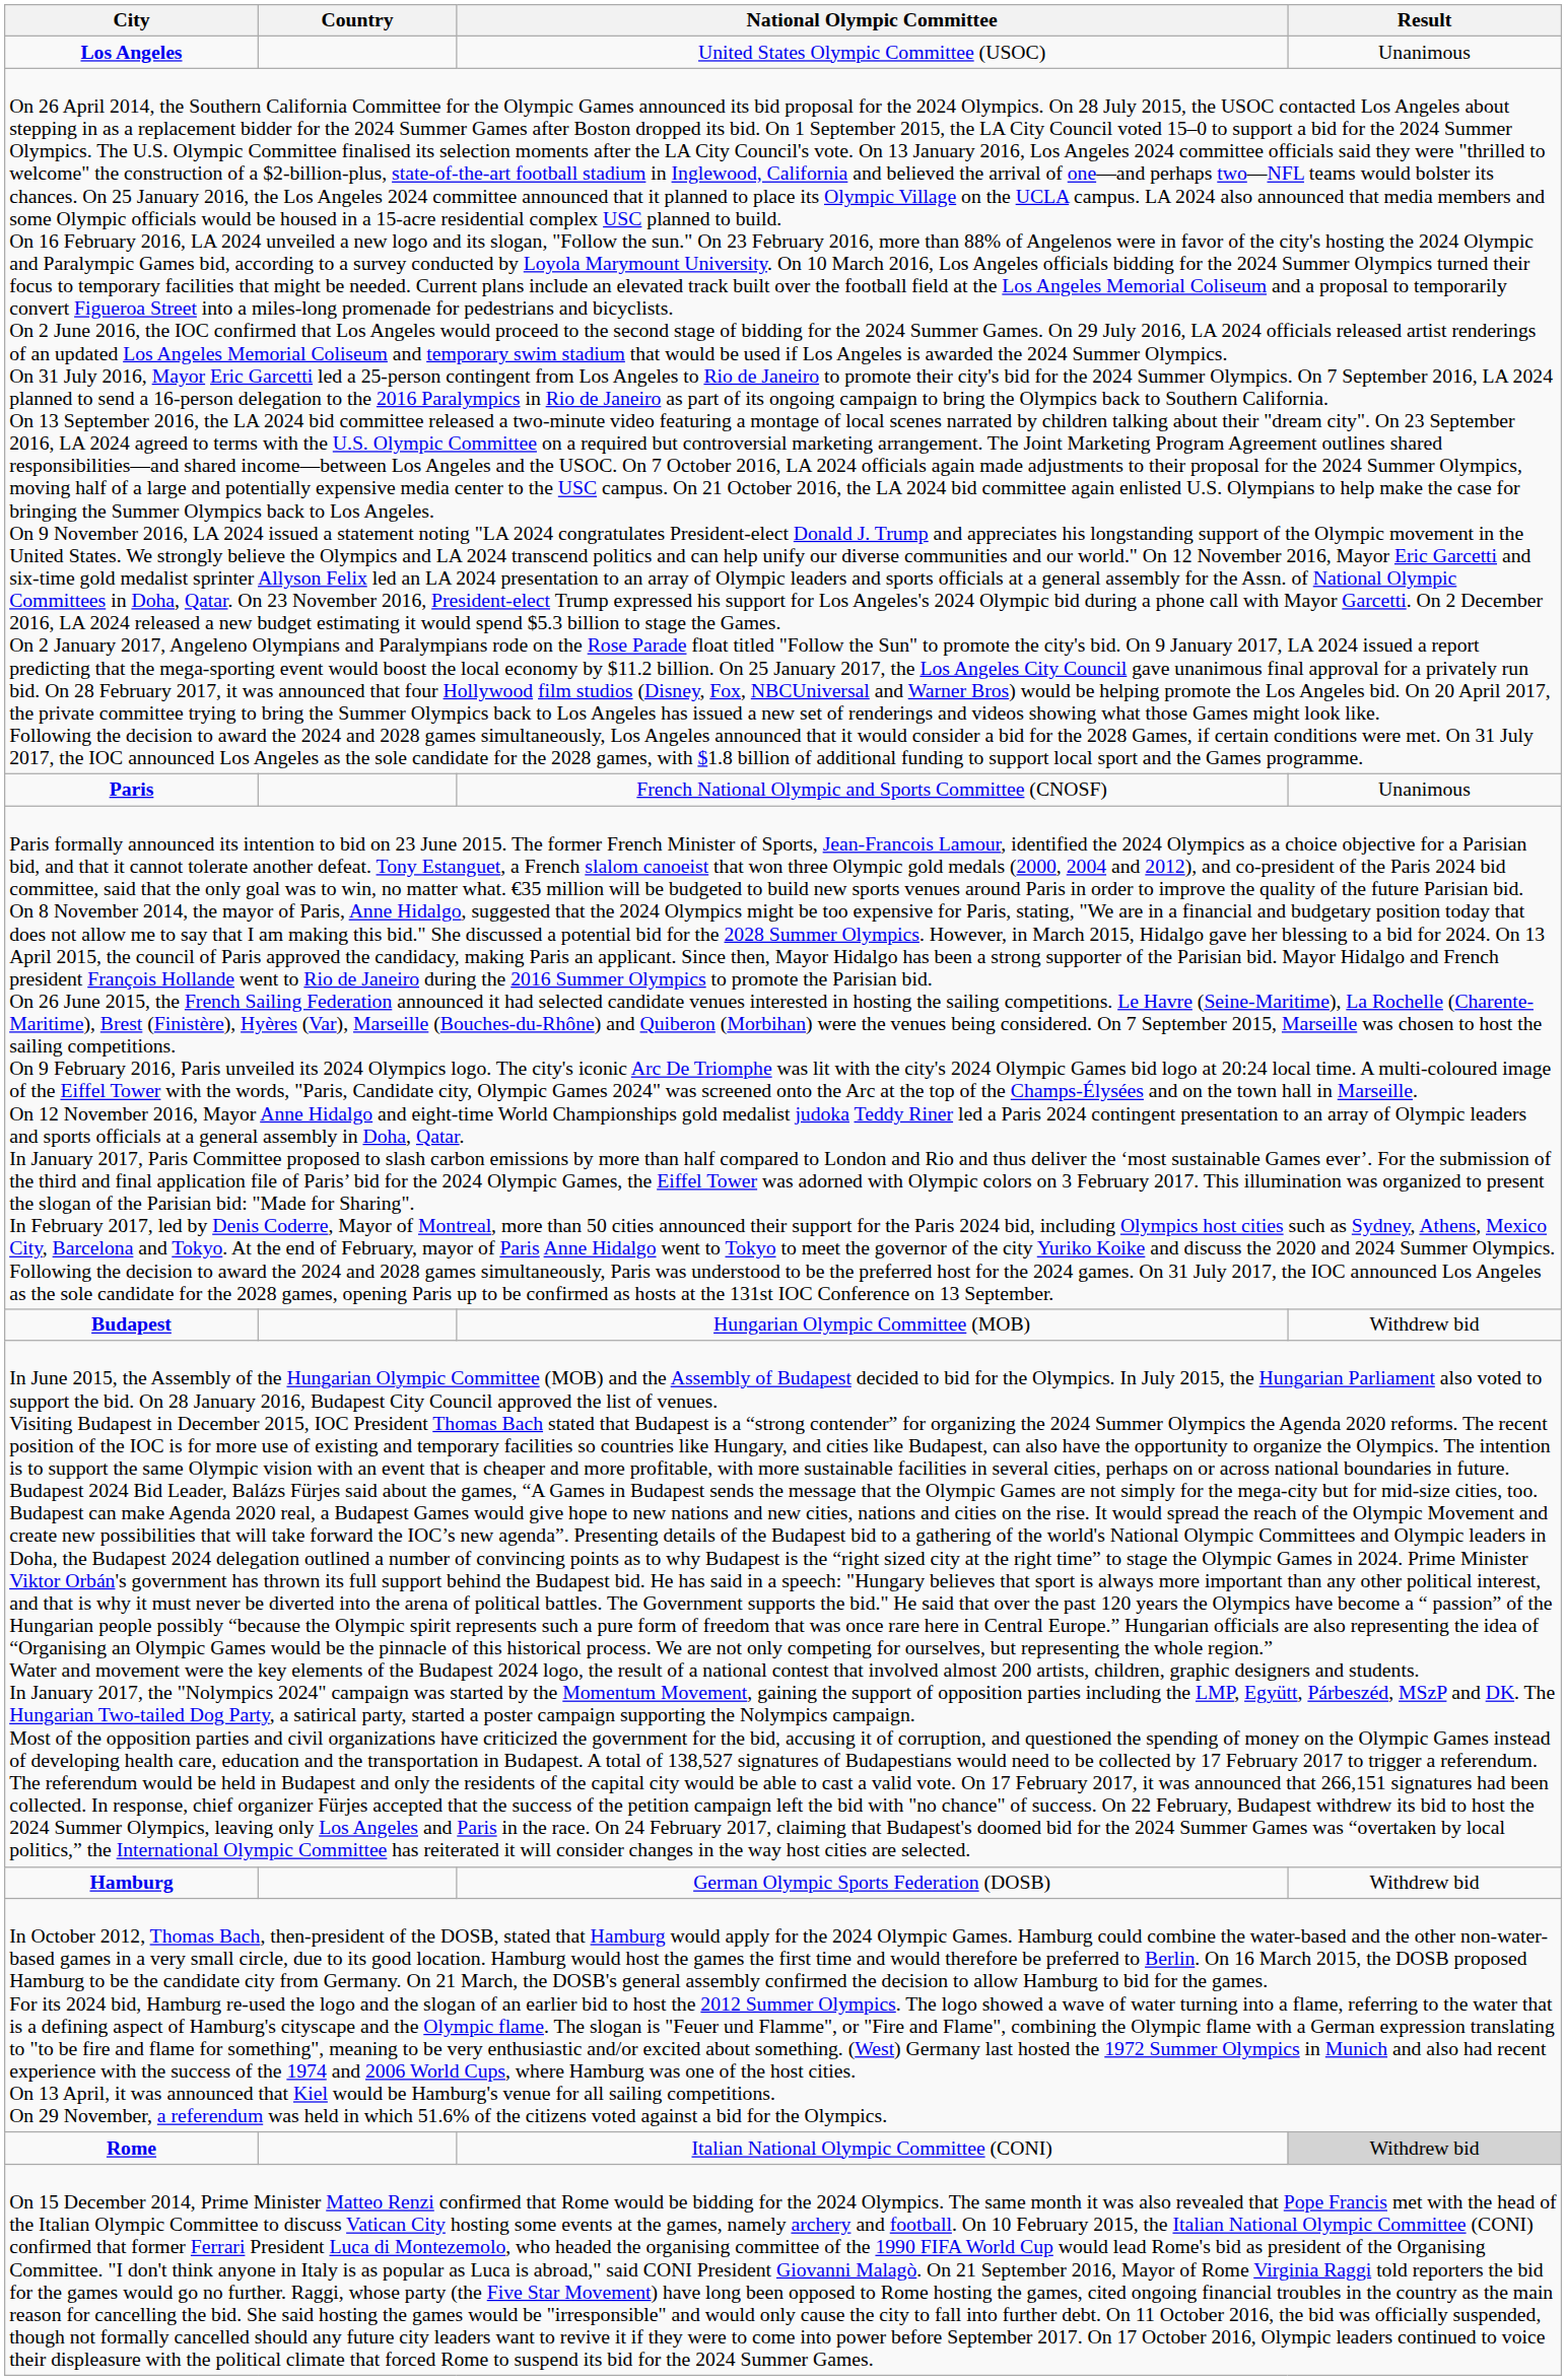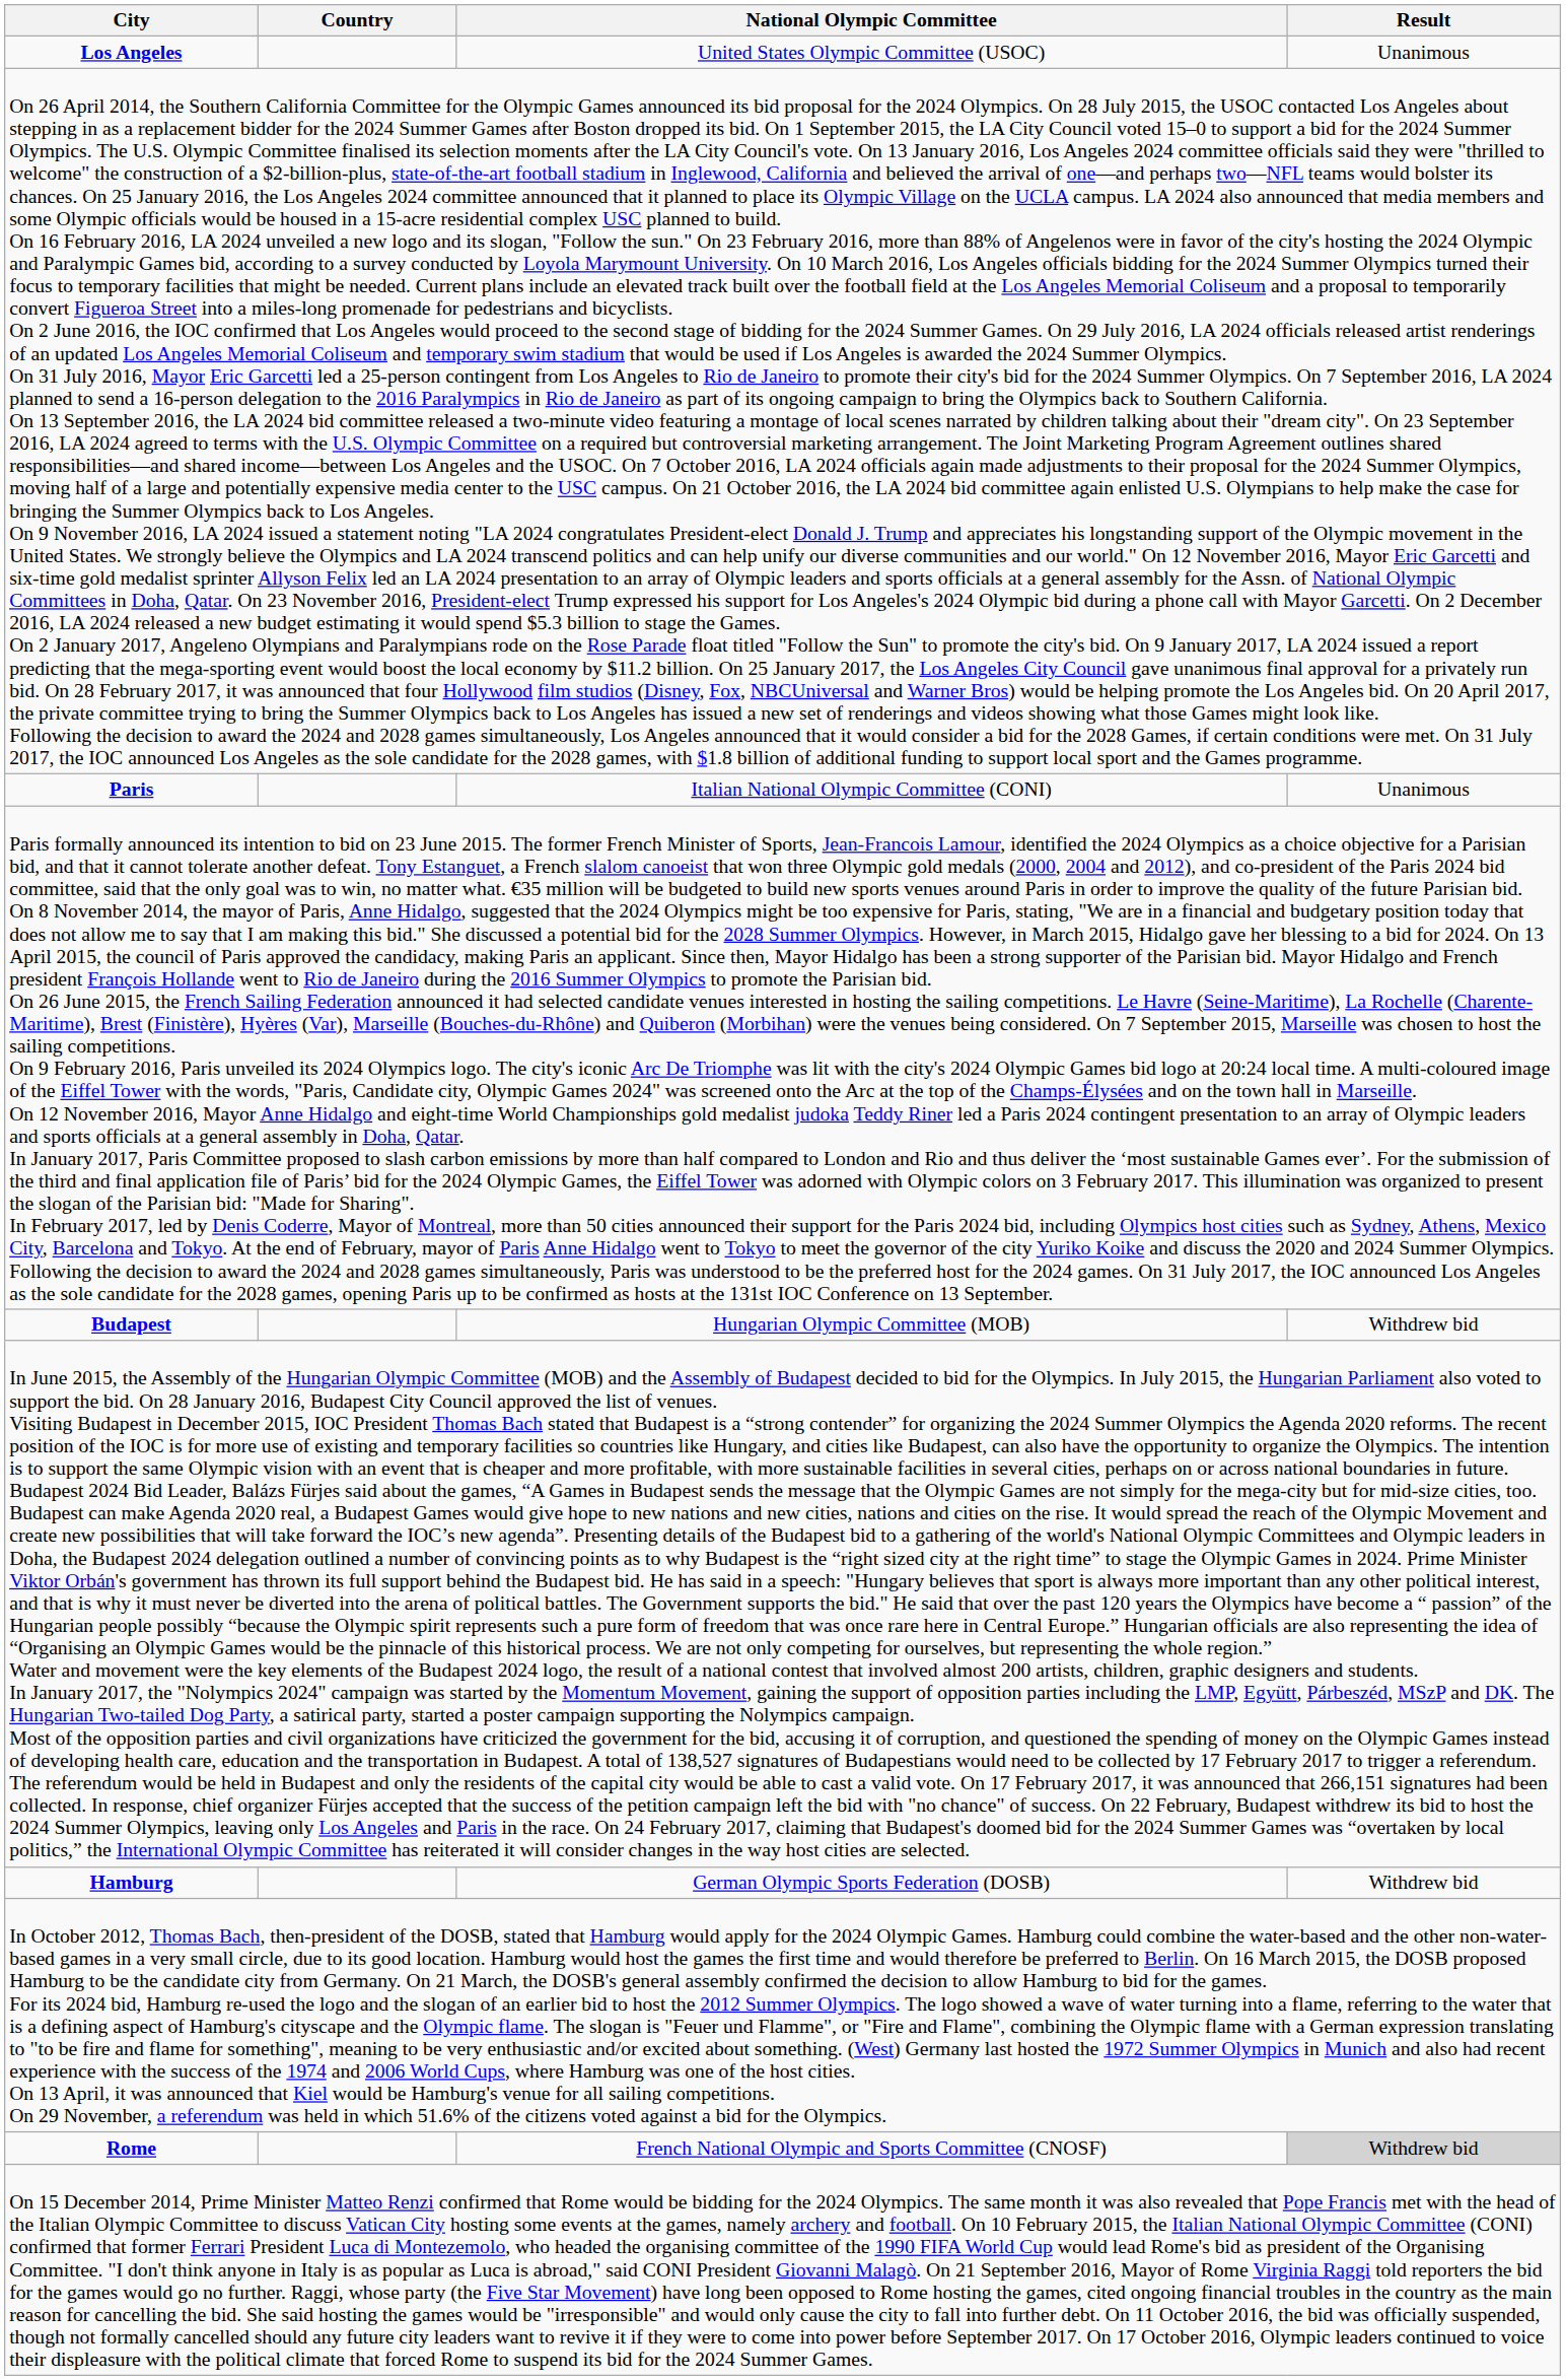Paris | National Olympic Committee: French National Olympic and Sports Committee (CNOSF) -> Italian National Olympic Committee (CONI)
Rome | National Olympic Committee: Italian National Olympic Committee (CONI) -> French National Olympic and Sports Committee (CNOSF)
